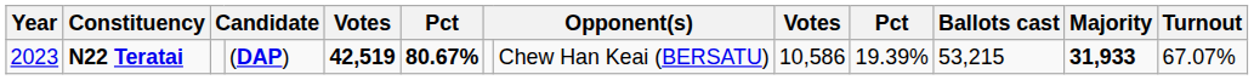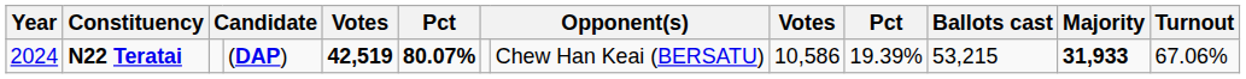N22 Teratai | Year: 2023 -> 2024
N22 Teratai | column 6: 80.67% -> 80.07%
N22 Teratai | Turnout: 67.07% -> 67.06%
